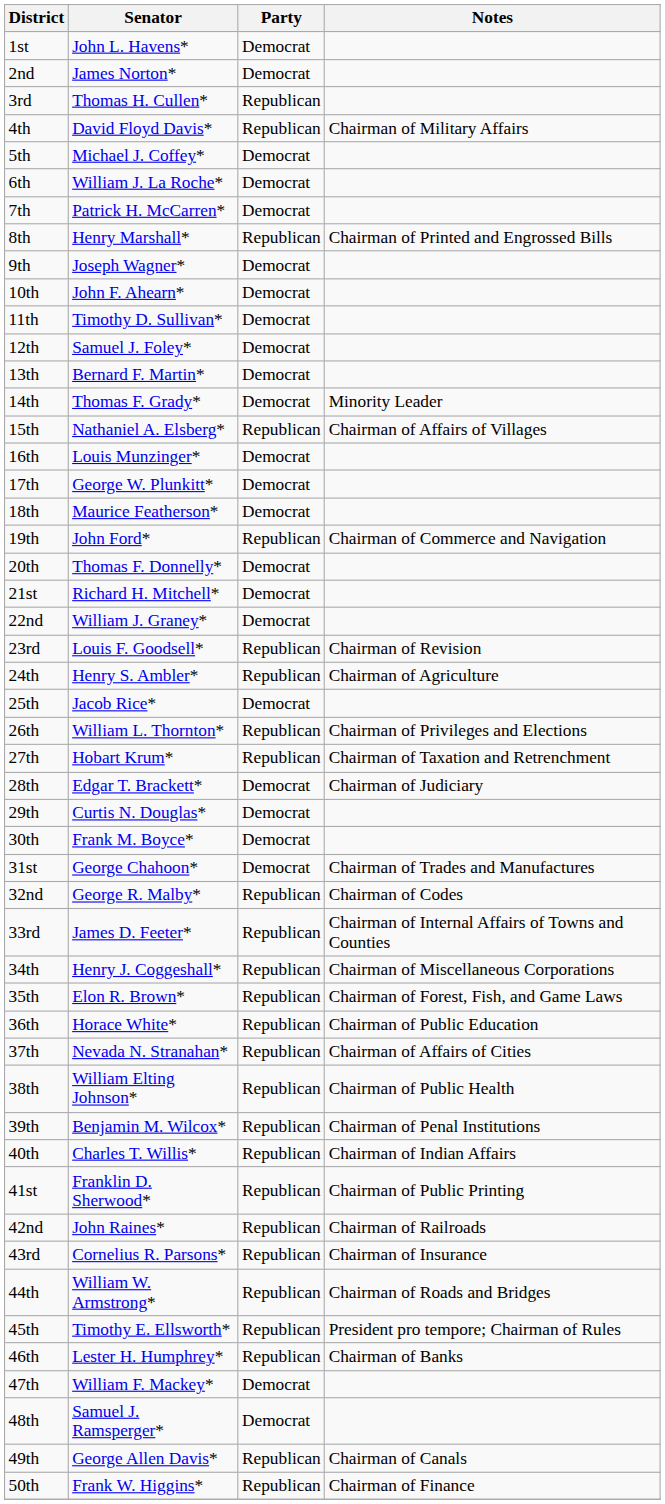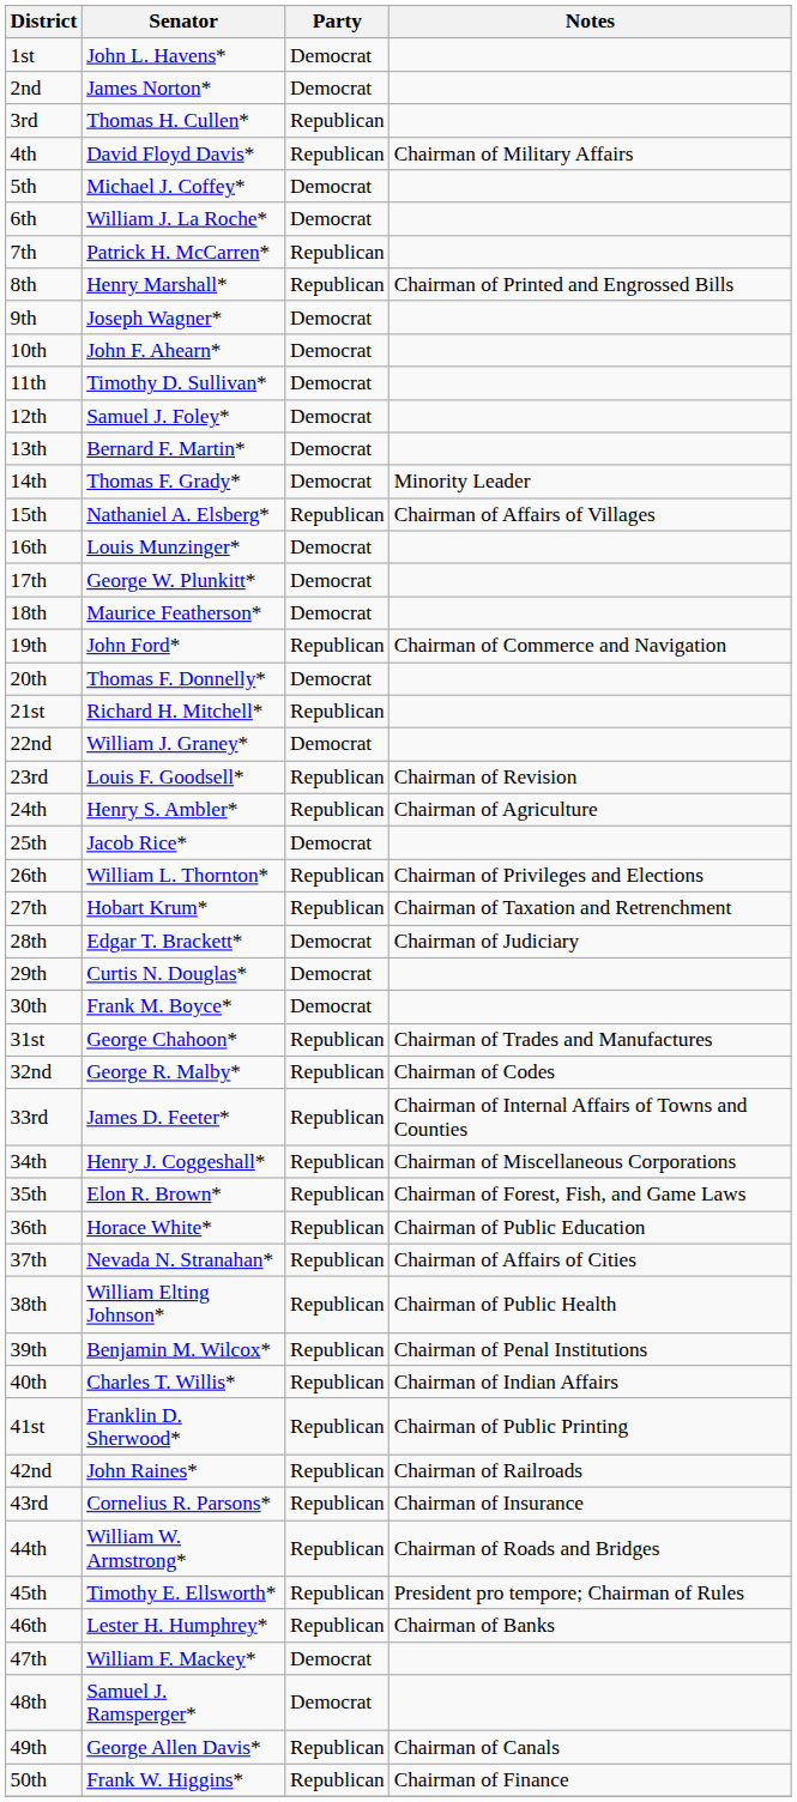7th | Party: Democrat -> Republican
21st | Party: Democrat -> Republican
31st | Party: Democrat -> Republican
